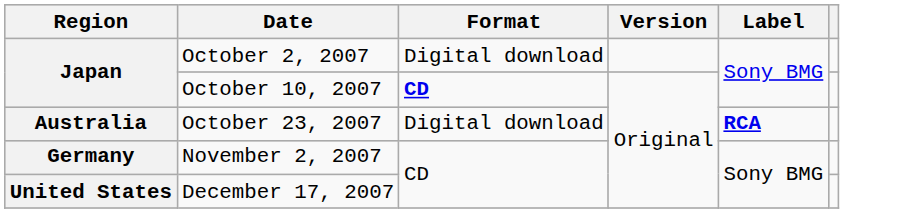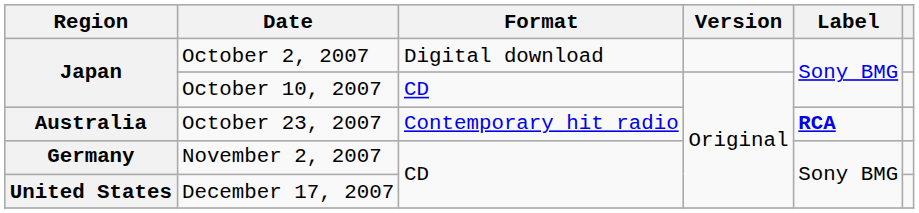October 10, 2007 | Format: bold -> normal
October 23, 2007 | Format: Digital download -> Contemporary hit radio
